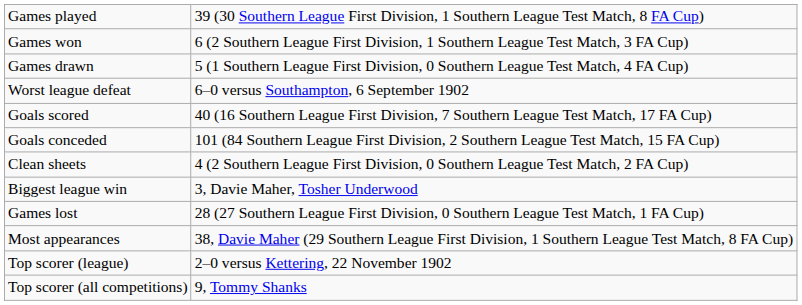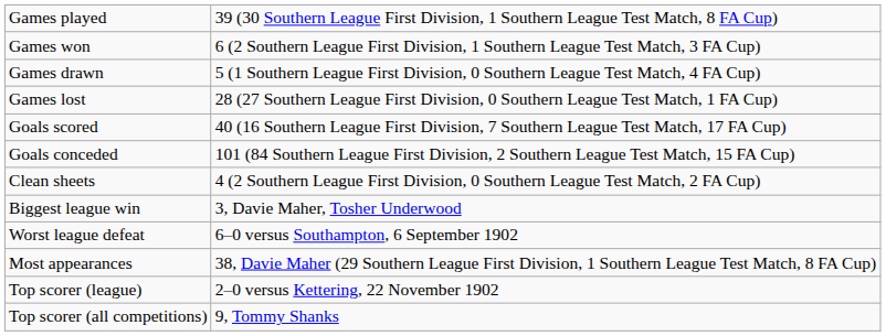rows swapped: Games lost <-> Worst league defeat
